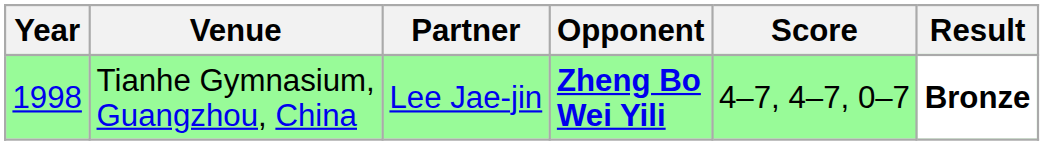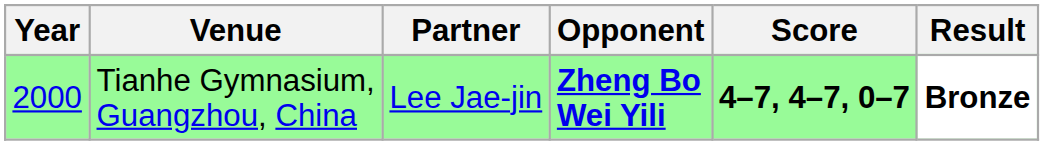Tianhe Gymnasium, Guangzhou, China | Year: 1998 -> 2000
Tianhe Gymnasium, Guangzhou, China | Score: normal -> bold
